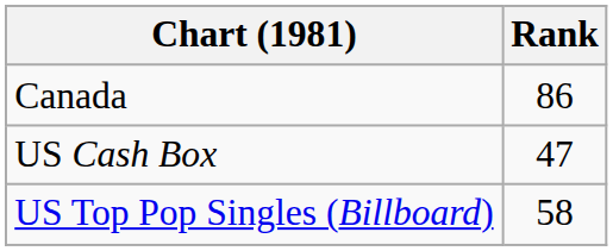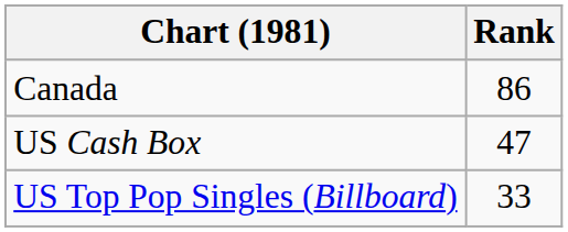US Top Pop Singles (Billboard) | Rank: 58 -> 33
